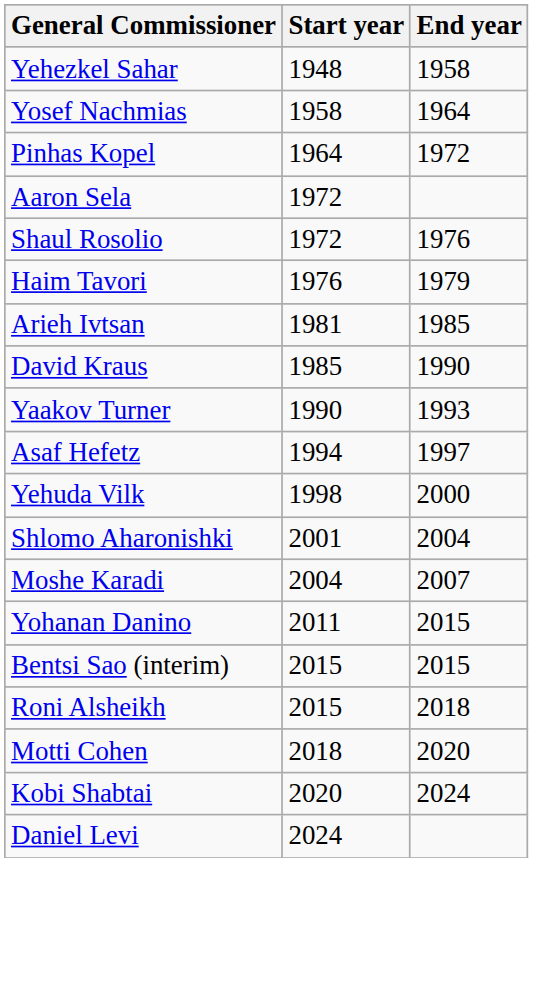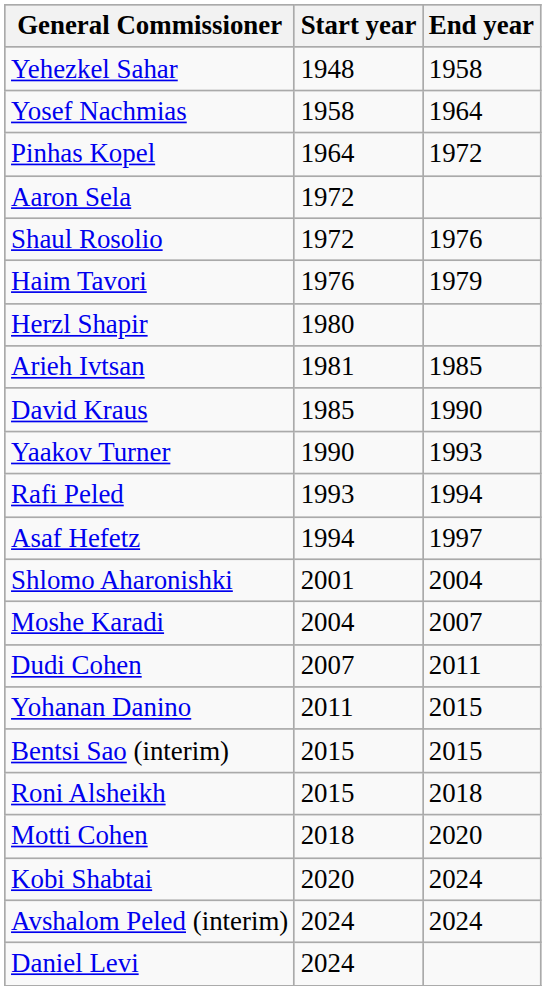+ row: Herzl Shapir | 1980
+ row: Rafi Peled | 1993 | 1994
- row: Yehuda Vilk | 1998 | 2000
+ row: Dudi Cohen | 2007 | 2011
+ row: Avshalom Peled (interim) | 2024 | 2024
